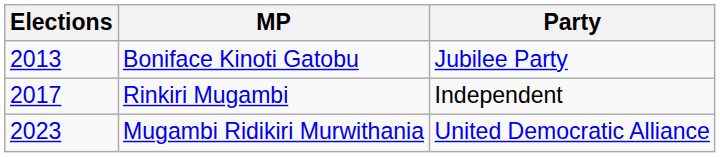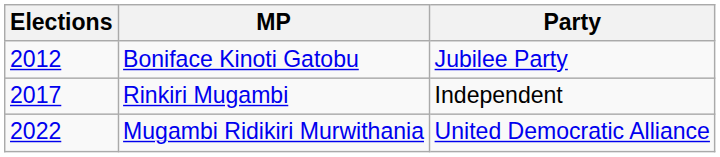Boniface Kinoti Gatobu | Elections: 2013 -> 2012
Mugambi Ridikiri Murwithania | Elections: 2023 -> 2022
